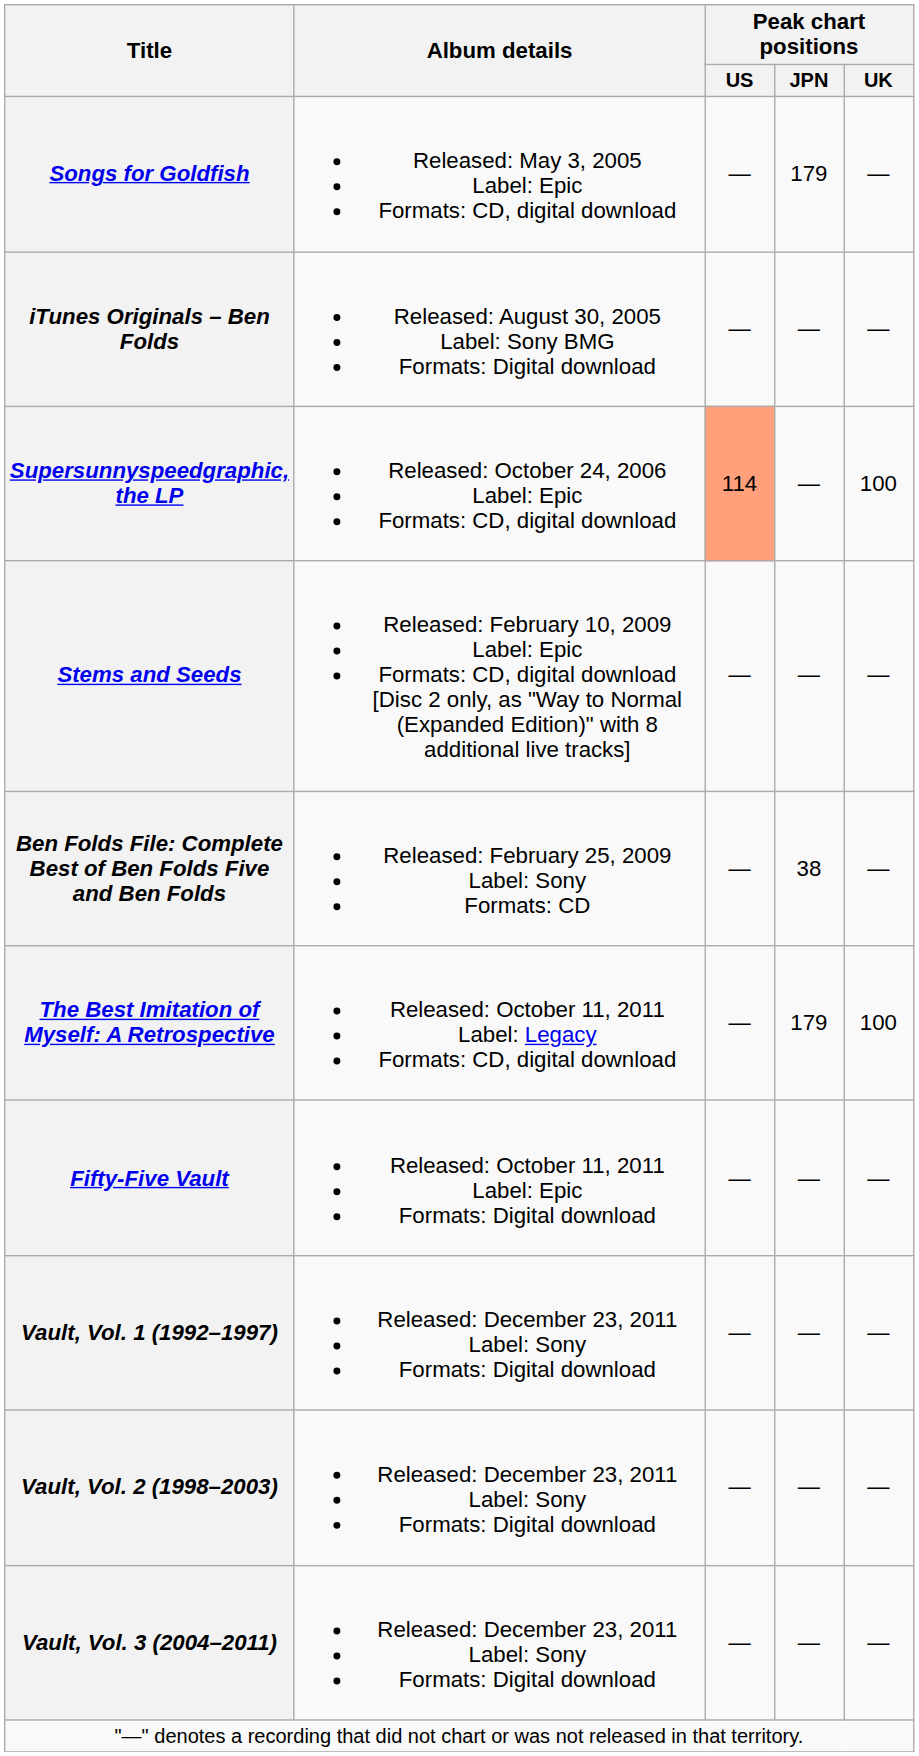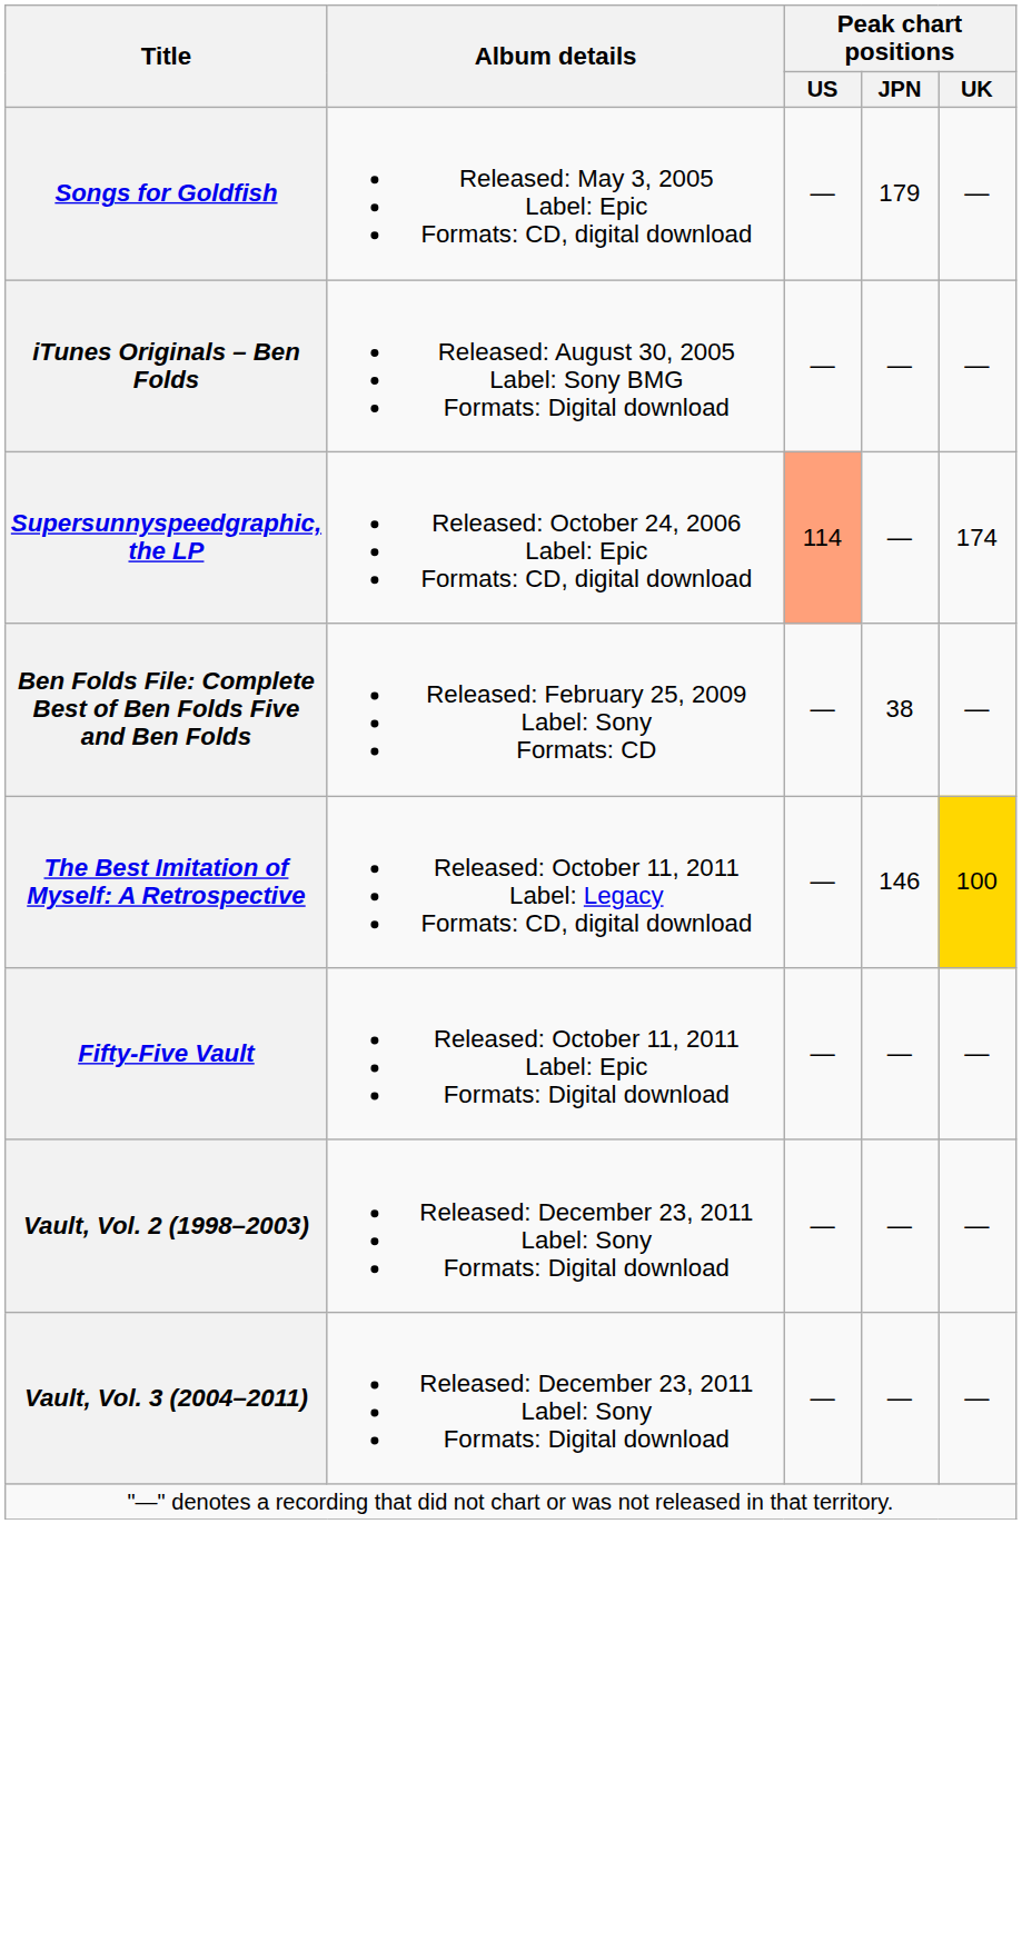Supersunnyspeedgraphic, the LP | Peak chart positions / UK: 100 -> 174
- row: Stems and Seeds | Released: February 10, 2009 Label: Epic Formats: CD, digital download [Disc 2 only, as "Way to Normal (Expanded Edition)" with 8 additional live tracks] | — | — | —
The Best Imitation of Myself: A Retrospective | Peak chart positions / JPN: 179 -> 146
The Best Imitation of Myself: A Retrospective | Peak chart positions / UK: no background -> gold background
- row: Vault, Vol. 1 (1992–1997) | Released: December 23, 2011 Label: Sony Formats: Digital download | — | — | —
